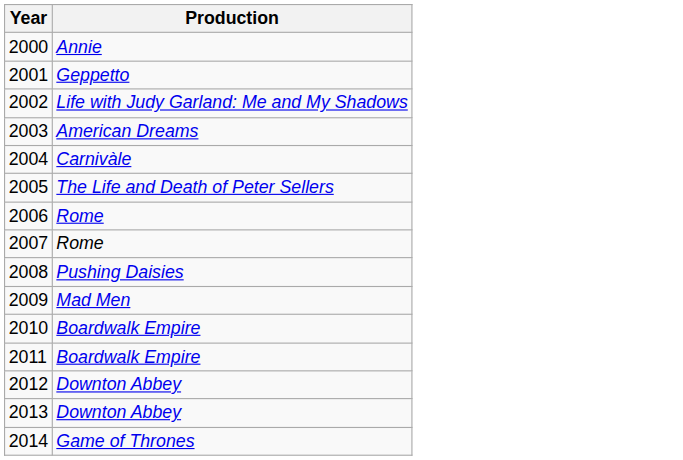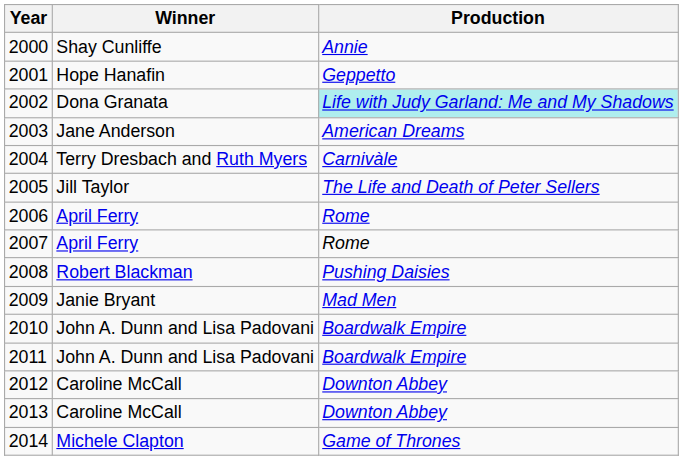+ column: Winner | Shay Cunliffe | Hope Hanafin | Dona Granata | Jane Anderson | Terry Dresbach and Ruth Myers | Jill Taylor | April Ferry | April Ferry | Robert Blackman | Janie Bryant | John A. Dunn and Lisa Padovani | John A. Dunn and Lisa Padovani | Caroline McCall | Caroline McCall | Michele Clapton
2002 | Production: no background -> paleturquoise background
